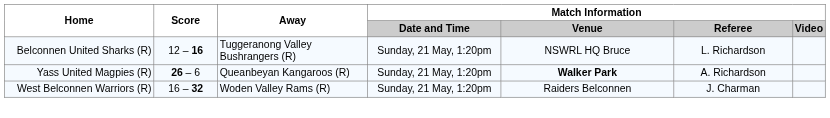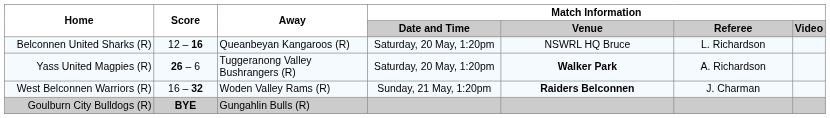Belconnen United Sharks (R) | Away: Tuggeranong Valley Bushrangers (R) -> Queanbeyan Kangaroos (R)
Belconnen United Sharks (R) | Match Information / Date and Time: Sunday, 21 May, 1:20pm -> Saturday, 20 May, 1:20pm
Yass United Magpies (R) | Away: Queanbeyan Kangaroos (R) -> Tuggeranong Valley Bushrangers (R)
Yass United Magpies (R) | Match Information / Date and Time: Sunday, 21 May, 1:20pm -> Saturday, 20 May, 1:20pm
West Belconnen Warriors (R) | Match Information / Venue: normal -> bold
+ row: Goulburn City Bulldogs (R) | BYE | Gungahlin Bulls (R)
